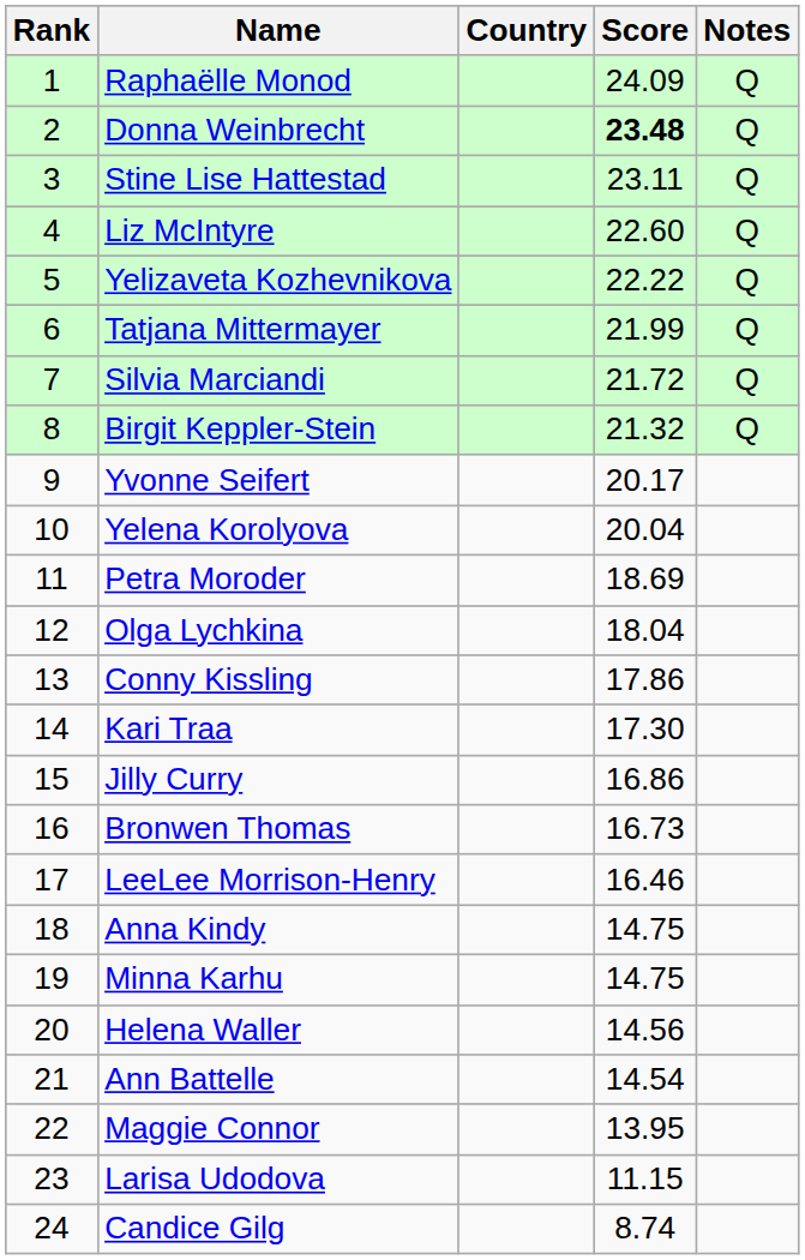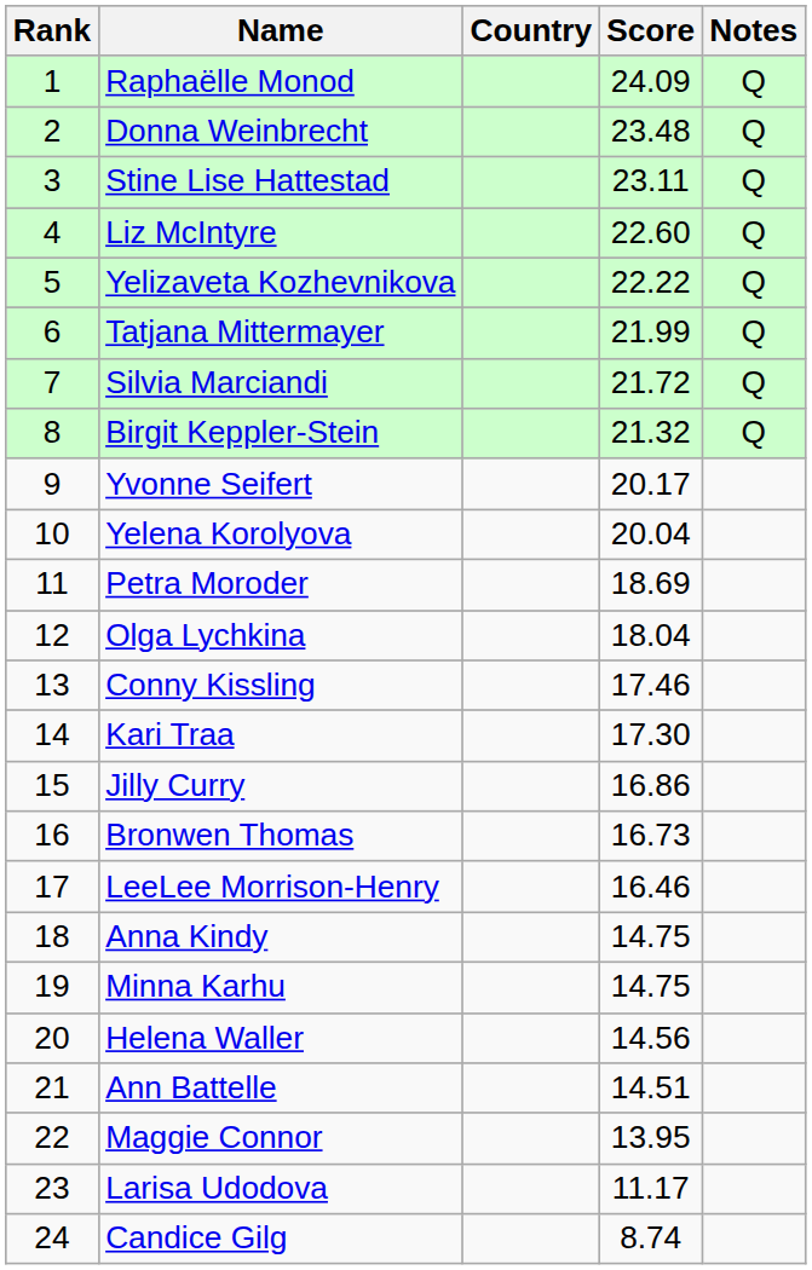Donna Weinbrecht | Score: bold -> normal
Conny Kissling | Score: 17.86 -> 17.46
Ann Battelle | Score: 14.54 -> 14.51
Larisa Udodova | Score: 11.15 -> 11.17
